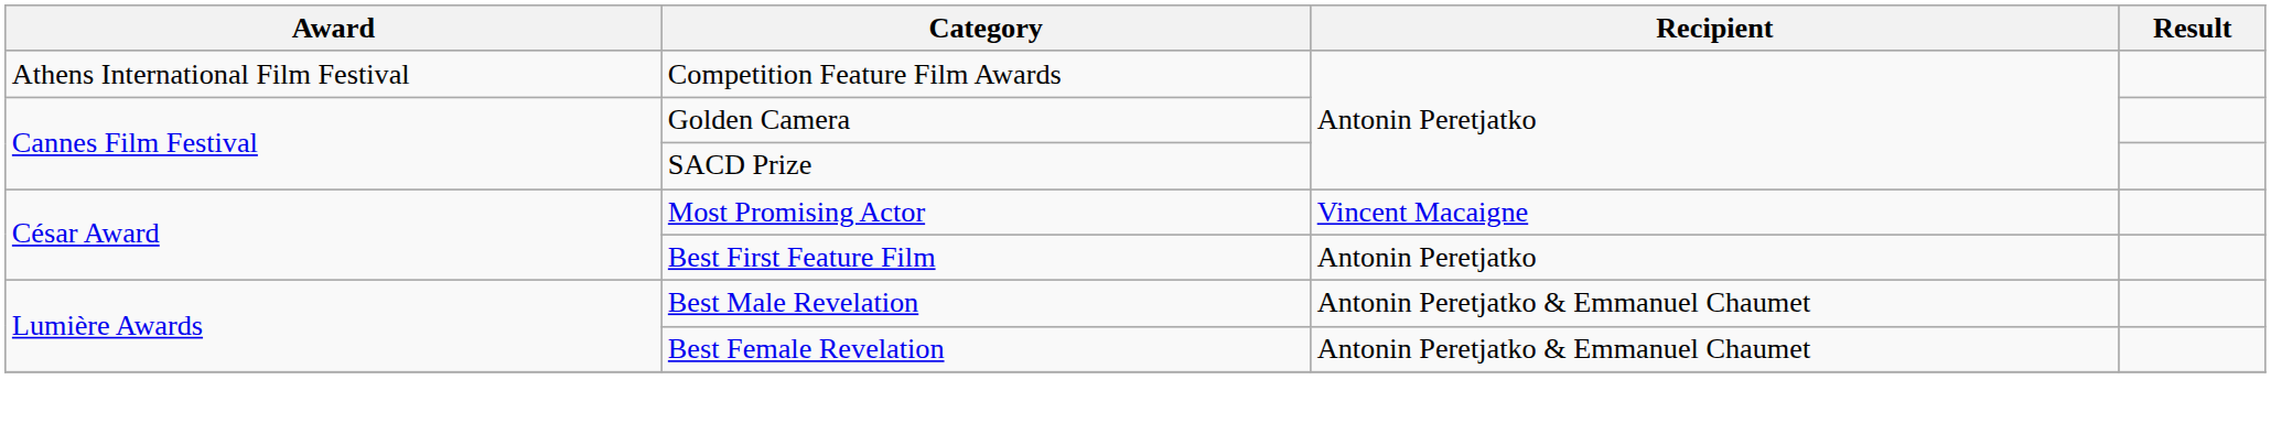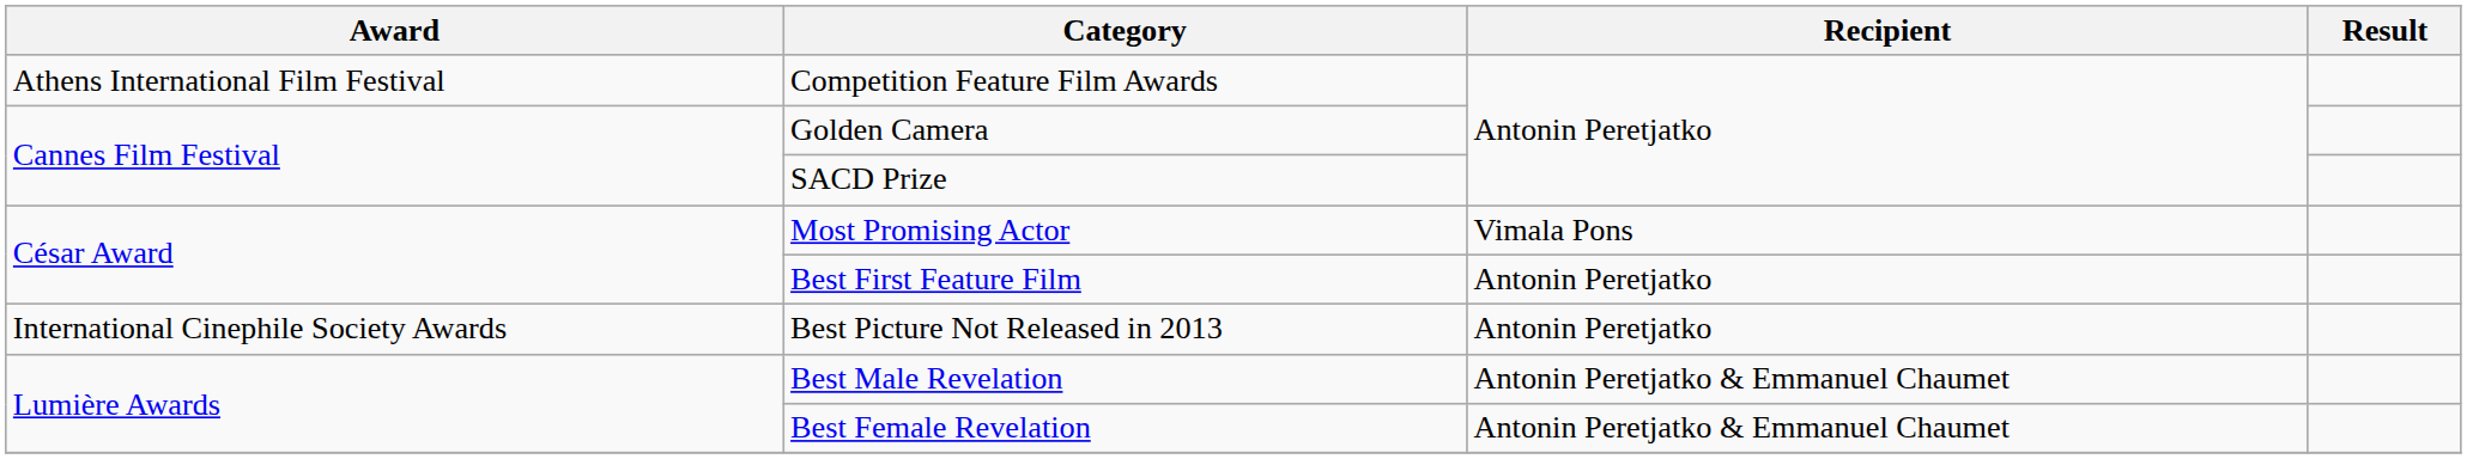Most Promising Actor | Recipient: Vincent Macaigne -> Vimala Pons
+ row: International Cinephile Society Awards | Best Picture Not Released in 2013 | Antonin Peretjatko
